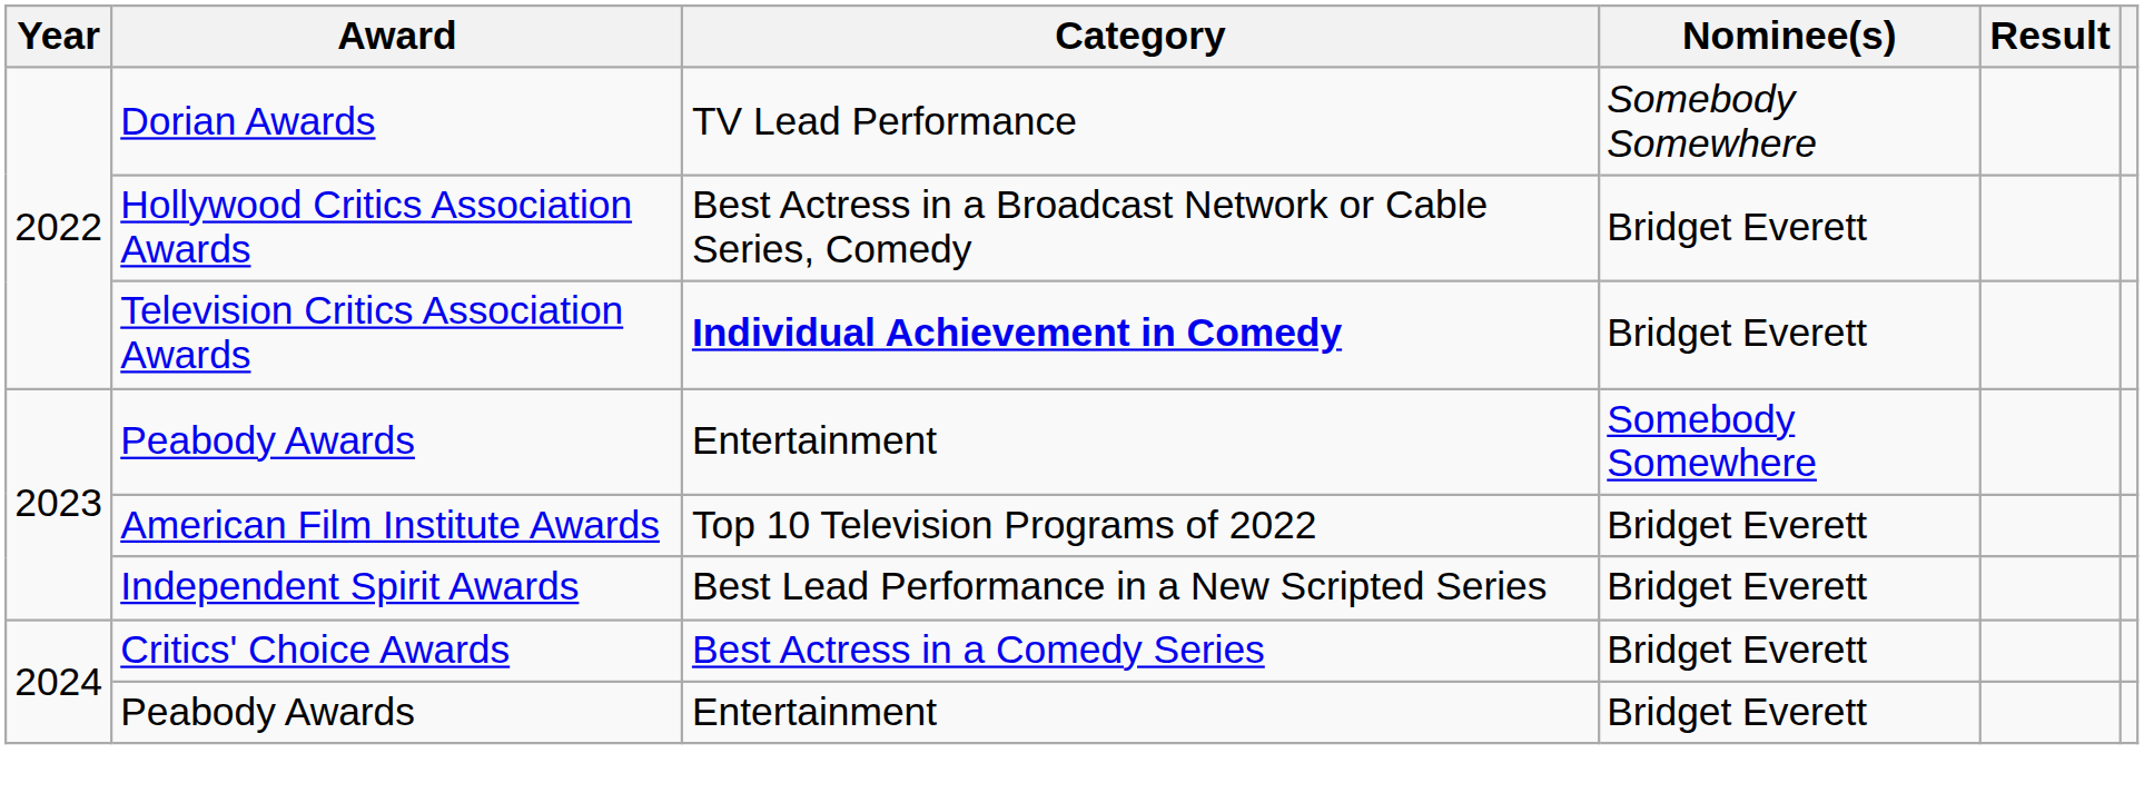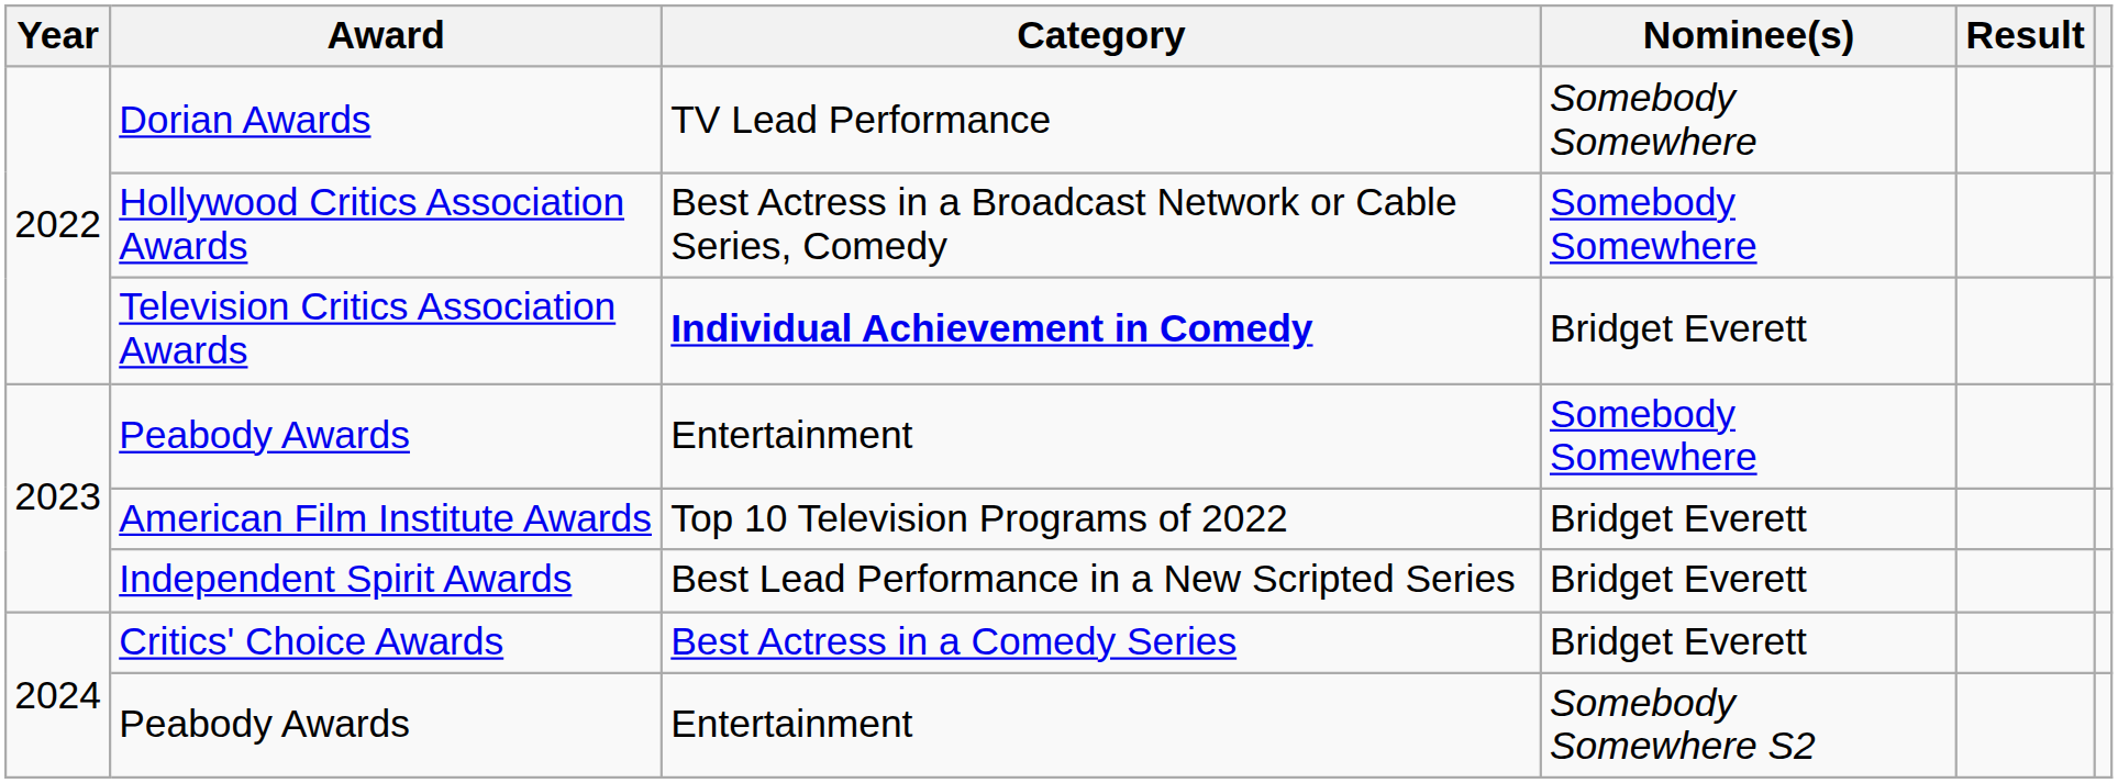Hollywood Critics Association Awards | Nominee(s): Bridget Everett -> Somebody Somewhere
2024 / Peabody Awards | Nominee(s): Bridget Everett -> Somebody Somewhere S2
